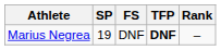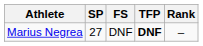Marius Negrea | SP: 19 -> 27
